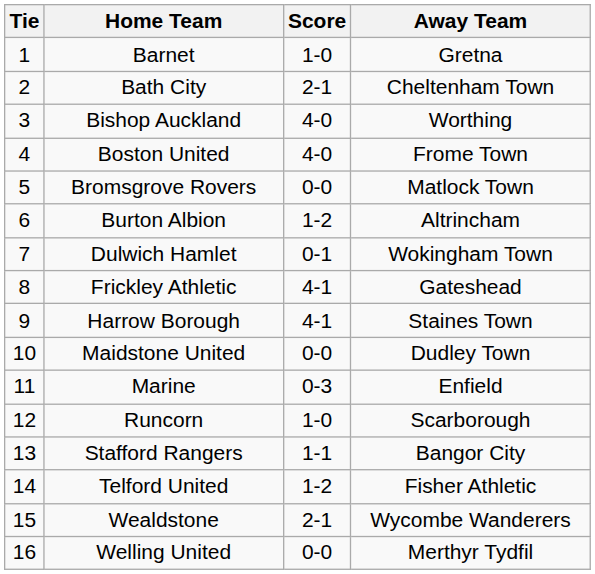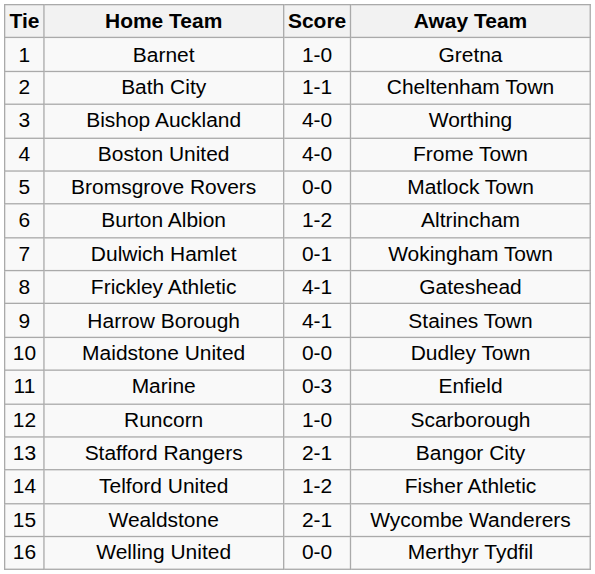Bath City | Score: 2-1 -> 1-1
Stafford Rangers | Score: 1-1 -> 2-1
